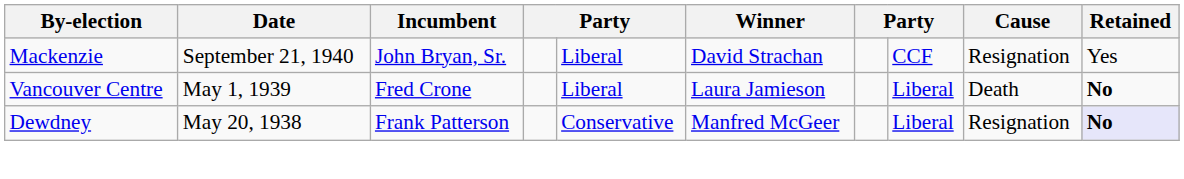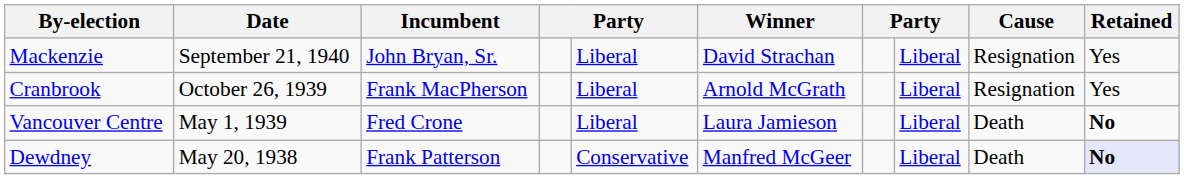Mackenzie | column 8: CCF -> Liberal
+ row: Cranbrook | October 26, 1939 | Frank MacPherson | Liberal | Arnold McGrath | Liberal | Resignation | Yes
Dewdney | Cause: Resignation -> Death
